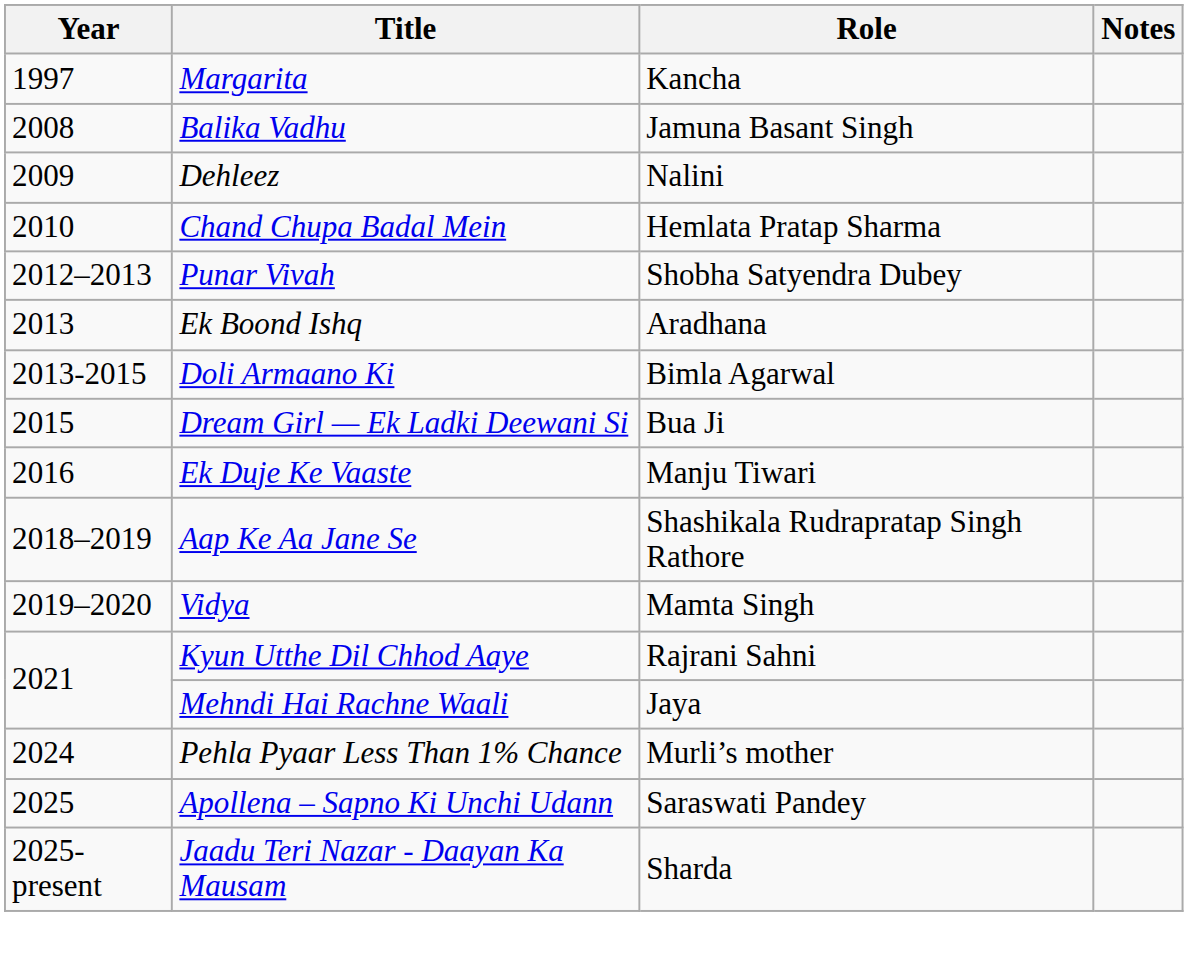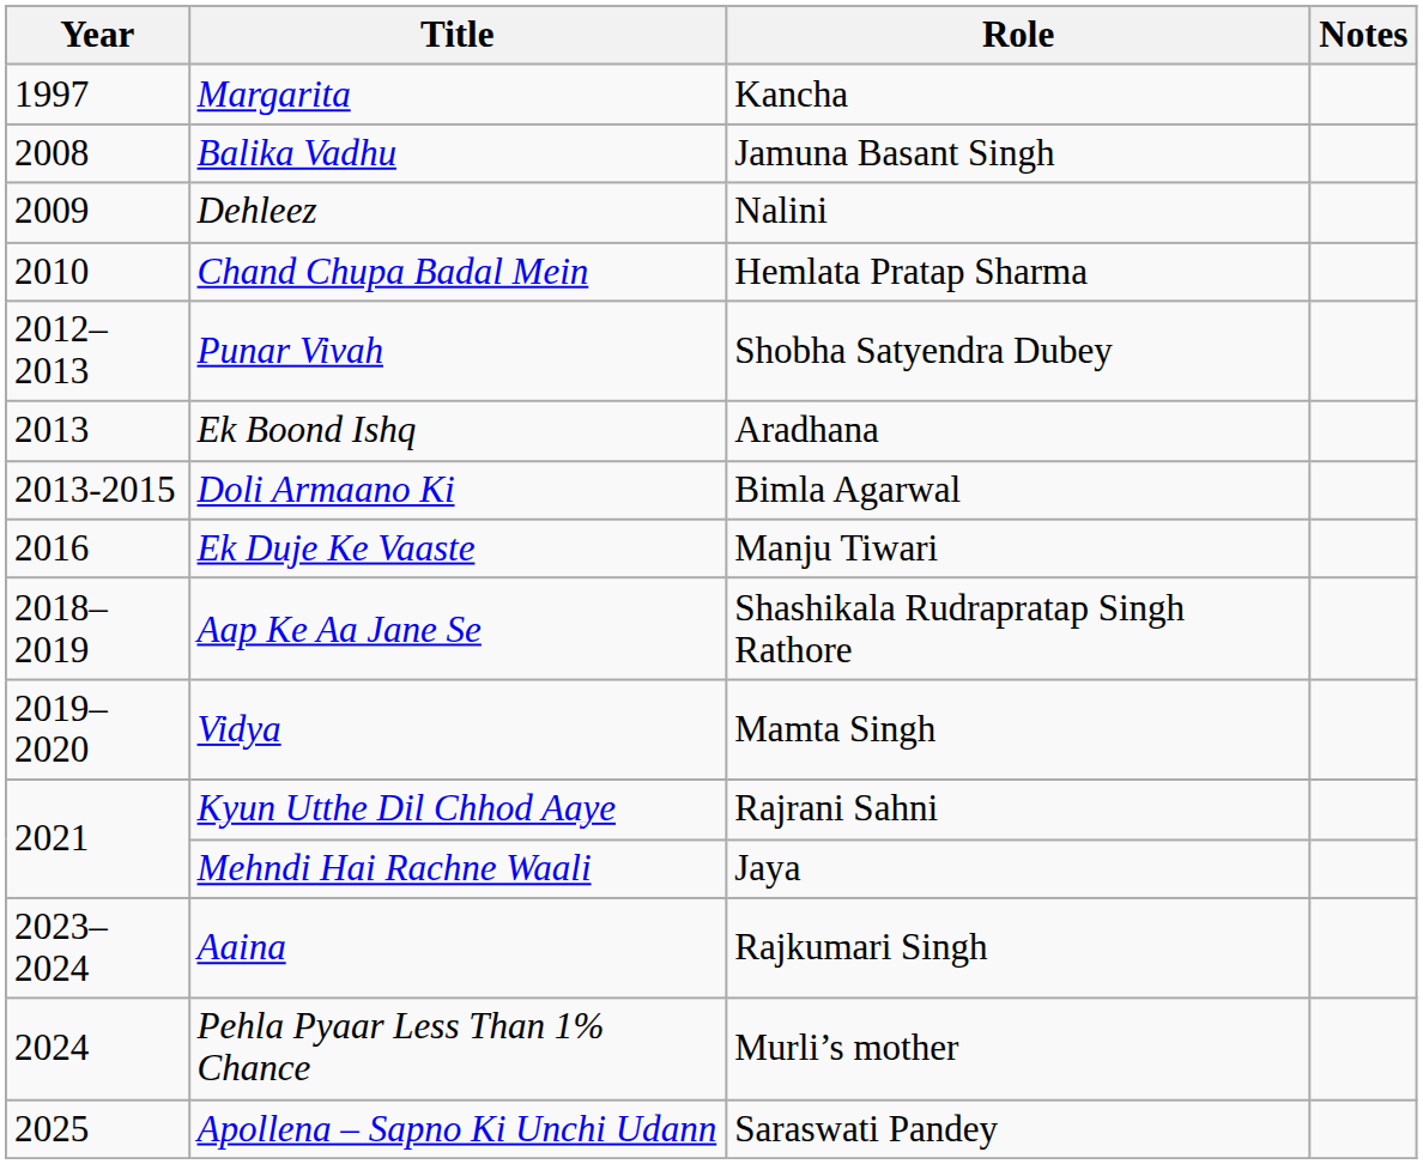- row: 2015 | Dream Girl — Ek Ladki Deewani Si | Bua Ji
+ row: 2023–2024 | Aaina | Rajkumari Singh
- row: 2025-present | Jaadu Teri Nazar - Daayan Ka Mausam | Sharda
